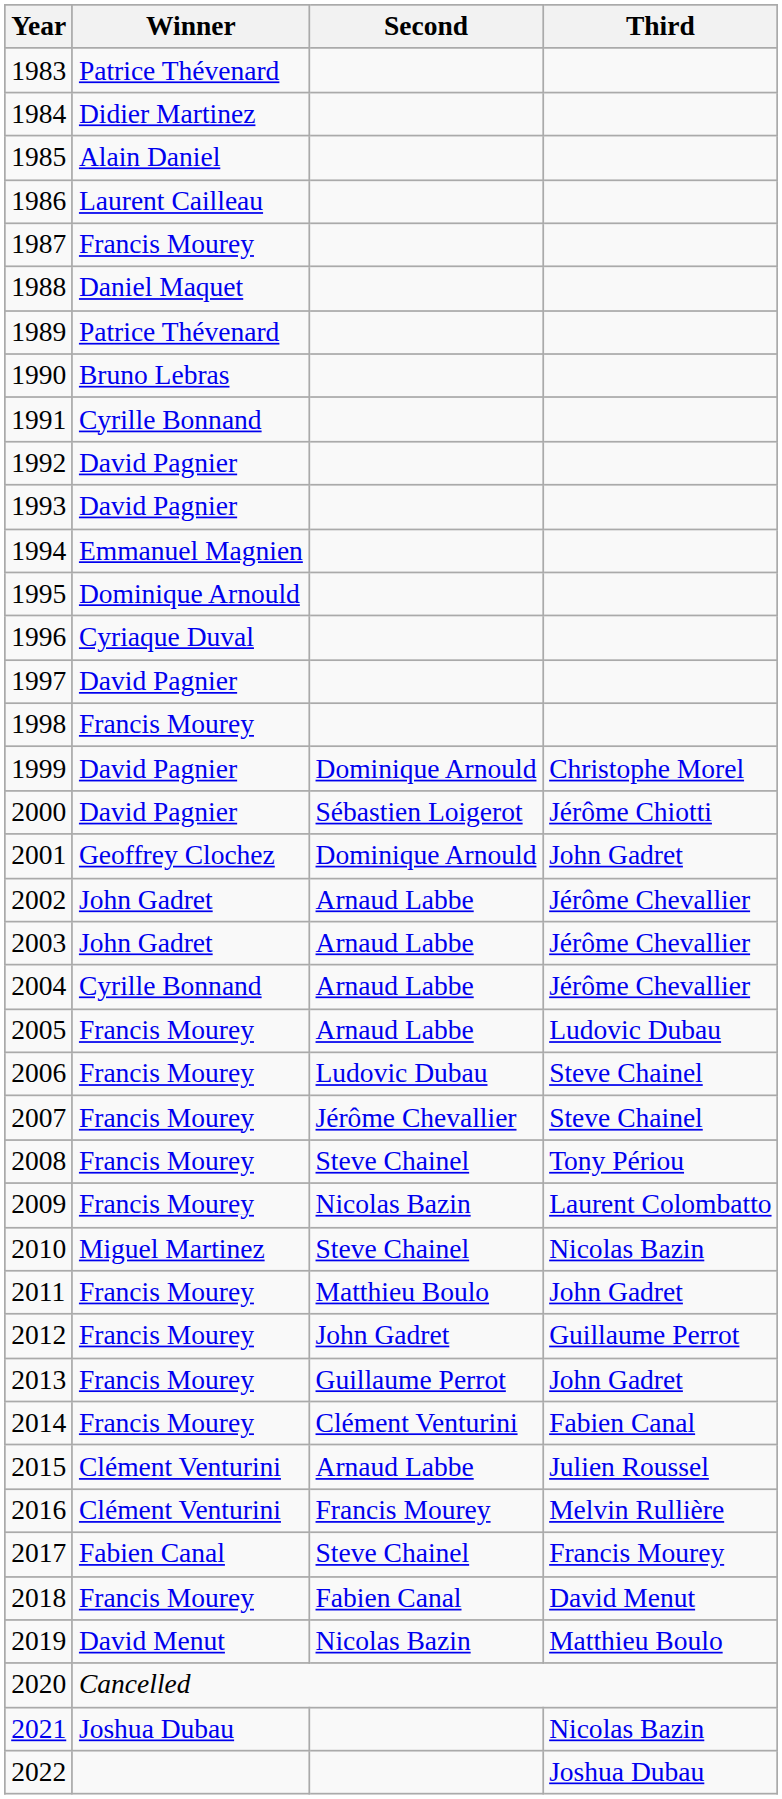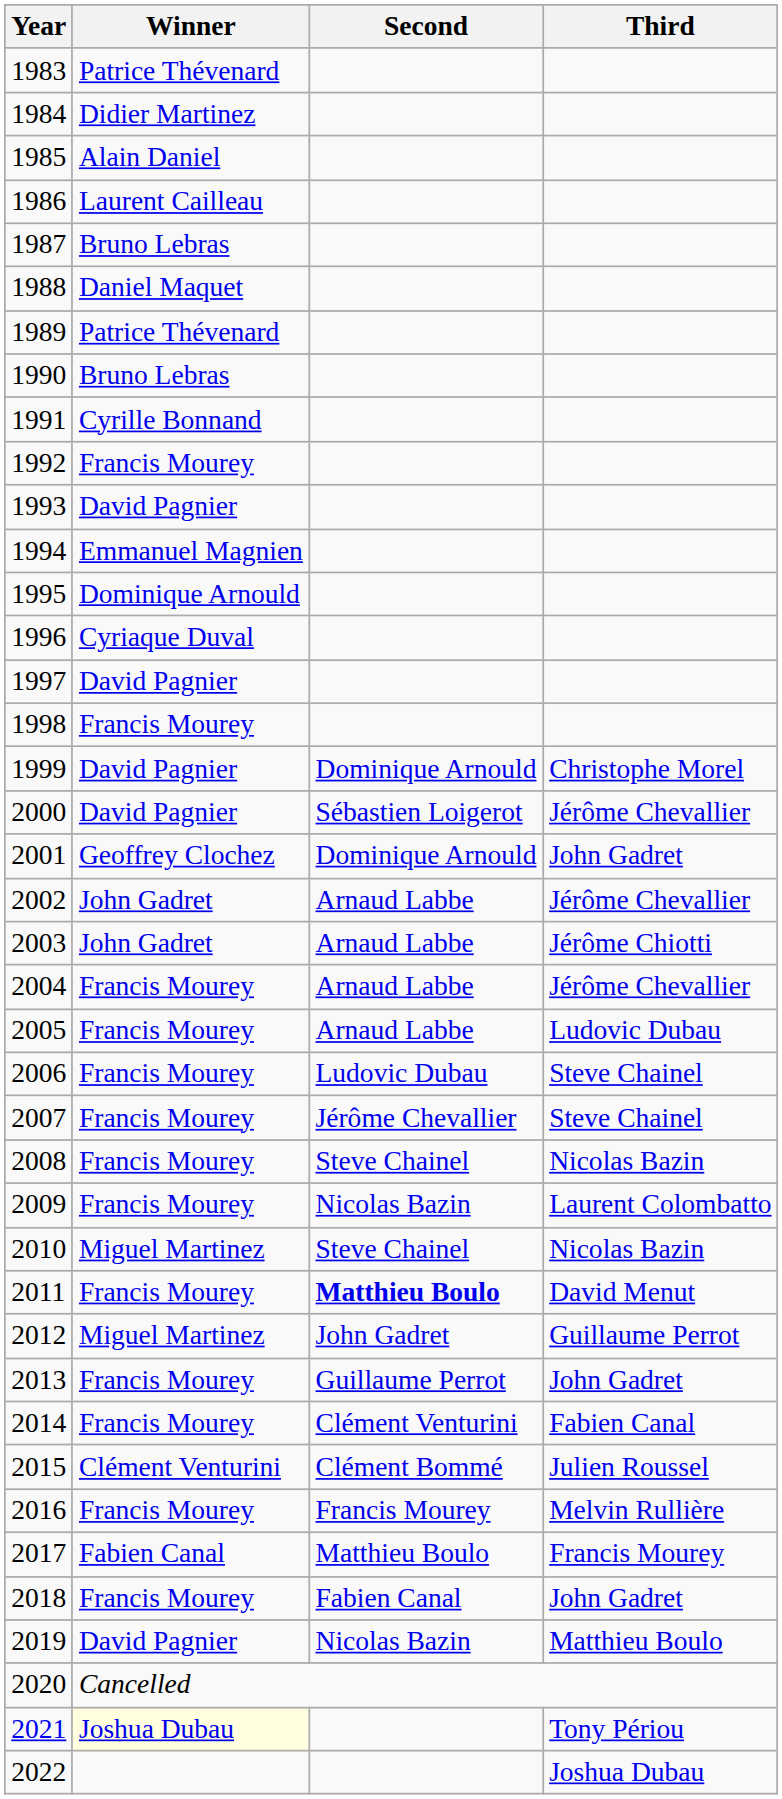1987 | Winner: Francis Mourey -> Bruno Lebras
1992 | Winner: David Pagnier -> Francis Mourey
2000 | Third: Jérôme Chiotti -> Jérôme Chevallier
2003 | Third: Jérôme Chevallier -> Jérôme Chiotti
2004 | Winner: Cyrille Bonnand -> Francis Mourey
2008 | Third: Tony Périou -> Nicolas Bazin
2011 | Second: normal -> bold
2011 | Third: John Gadret -> David Menut
2012 | Winner: Francis Mourey -> Miguel Martinez
2015 | Second: Arnaud Labbe -> Clément Bommé
2016 | Winner: Clément Venturini -> Francis Mourey
2017 | Second: Steve Chainel -> Matthieu Boulo
2018 | Third: David Menut -> John Gadret
2019 | Winner: David Menut -> David Pagnier
2021 | Winner: no background -> lightyellow background
2021 | Third: Nicolas Bazin -> Tony Périou
